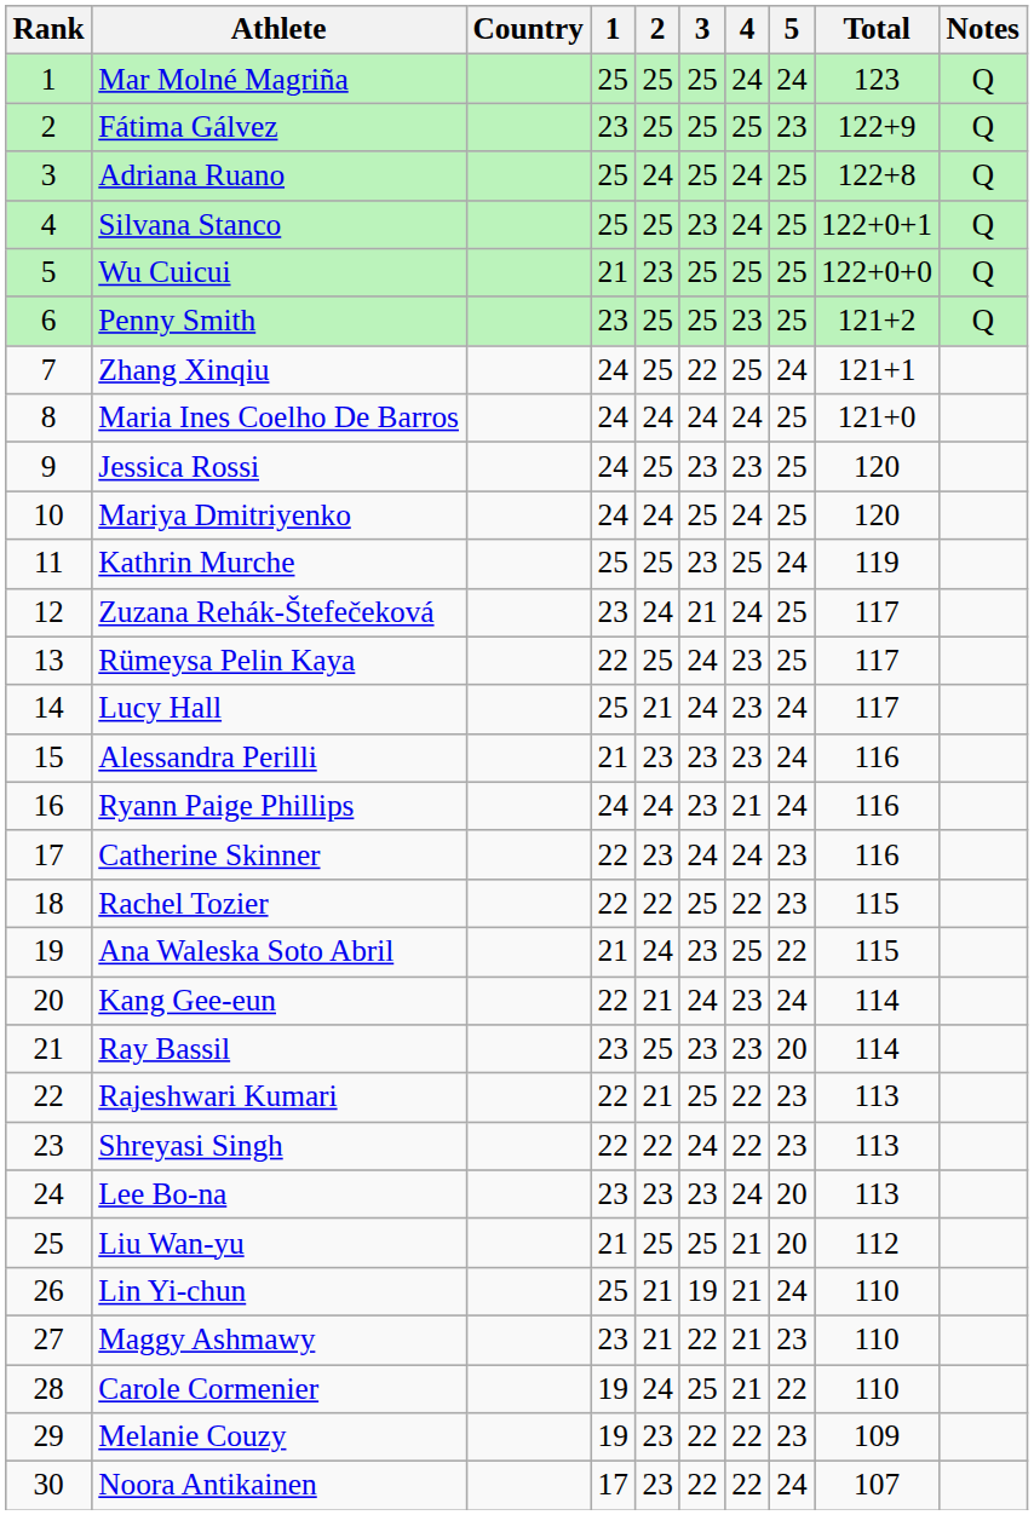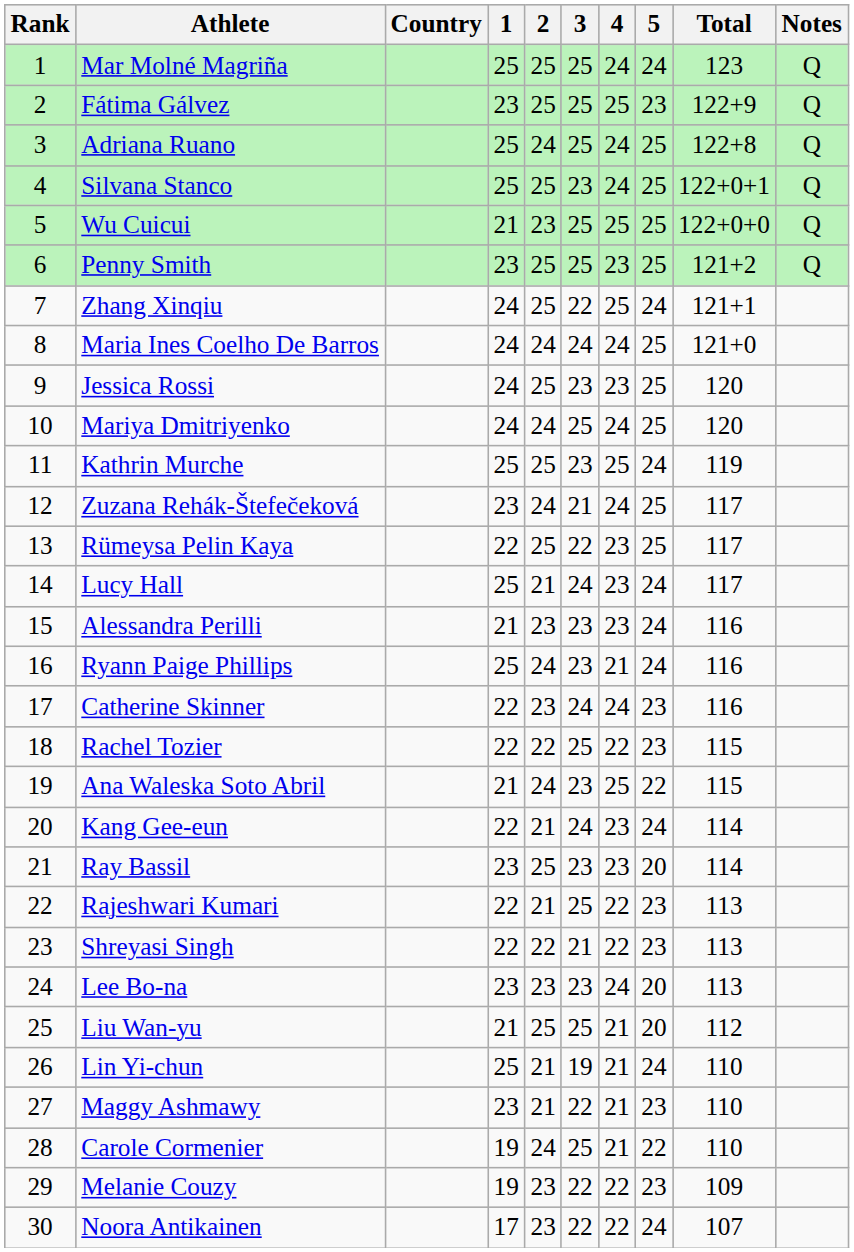Rümeysa Pelin Kaya | 3: 24 -> 22
Ryann Paige Phillips | 1: 24 -> 25
Shreyasi Singh | 3: 24 -> 21
